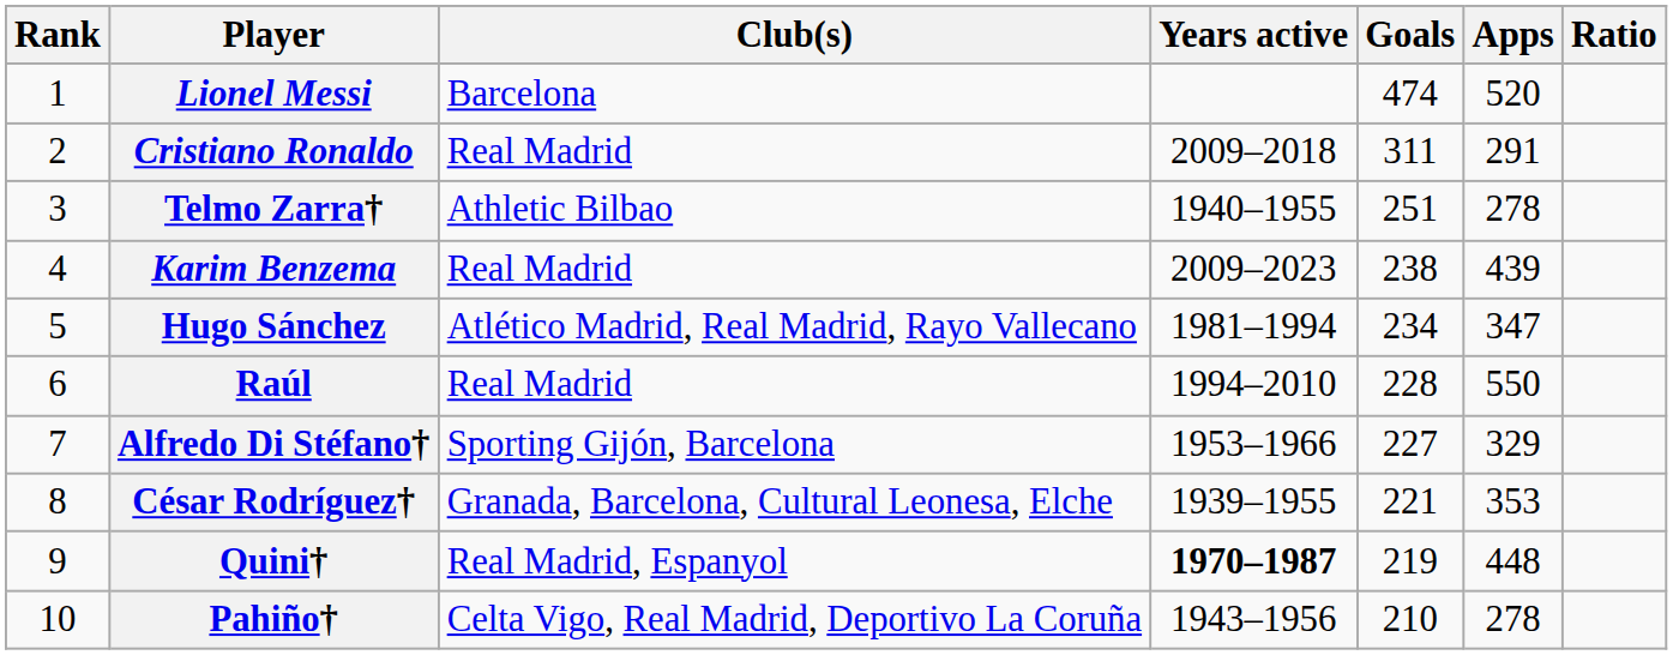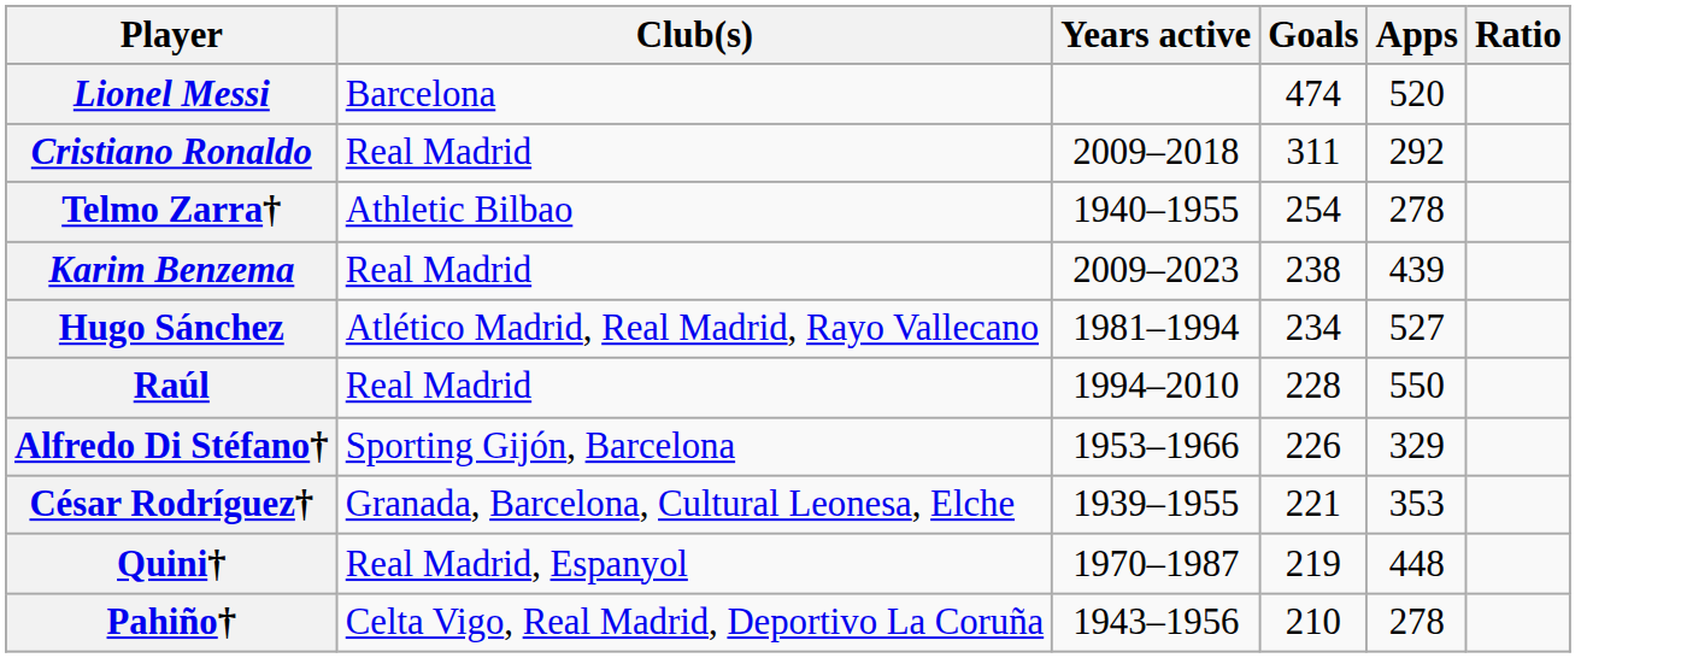- column: Rank | 1 | 2 | 3 | 4 | 5 | 6 | 7 | 8 | 9 | 10
Cristiano Ronaldo | Apps: 291 -> 292
Telmo Zarra† | Goals: 251 -> 254
Hugo Sánchez | Apps: 347 -> 527
Alfredo Di Stéfano† | Goals: 227 -> 226
Quini† | Years active: bold -> normal
